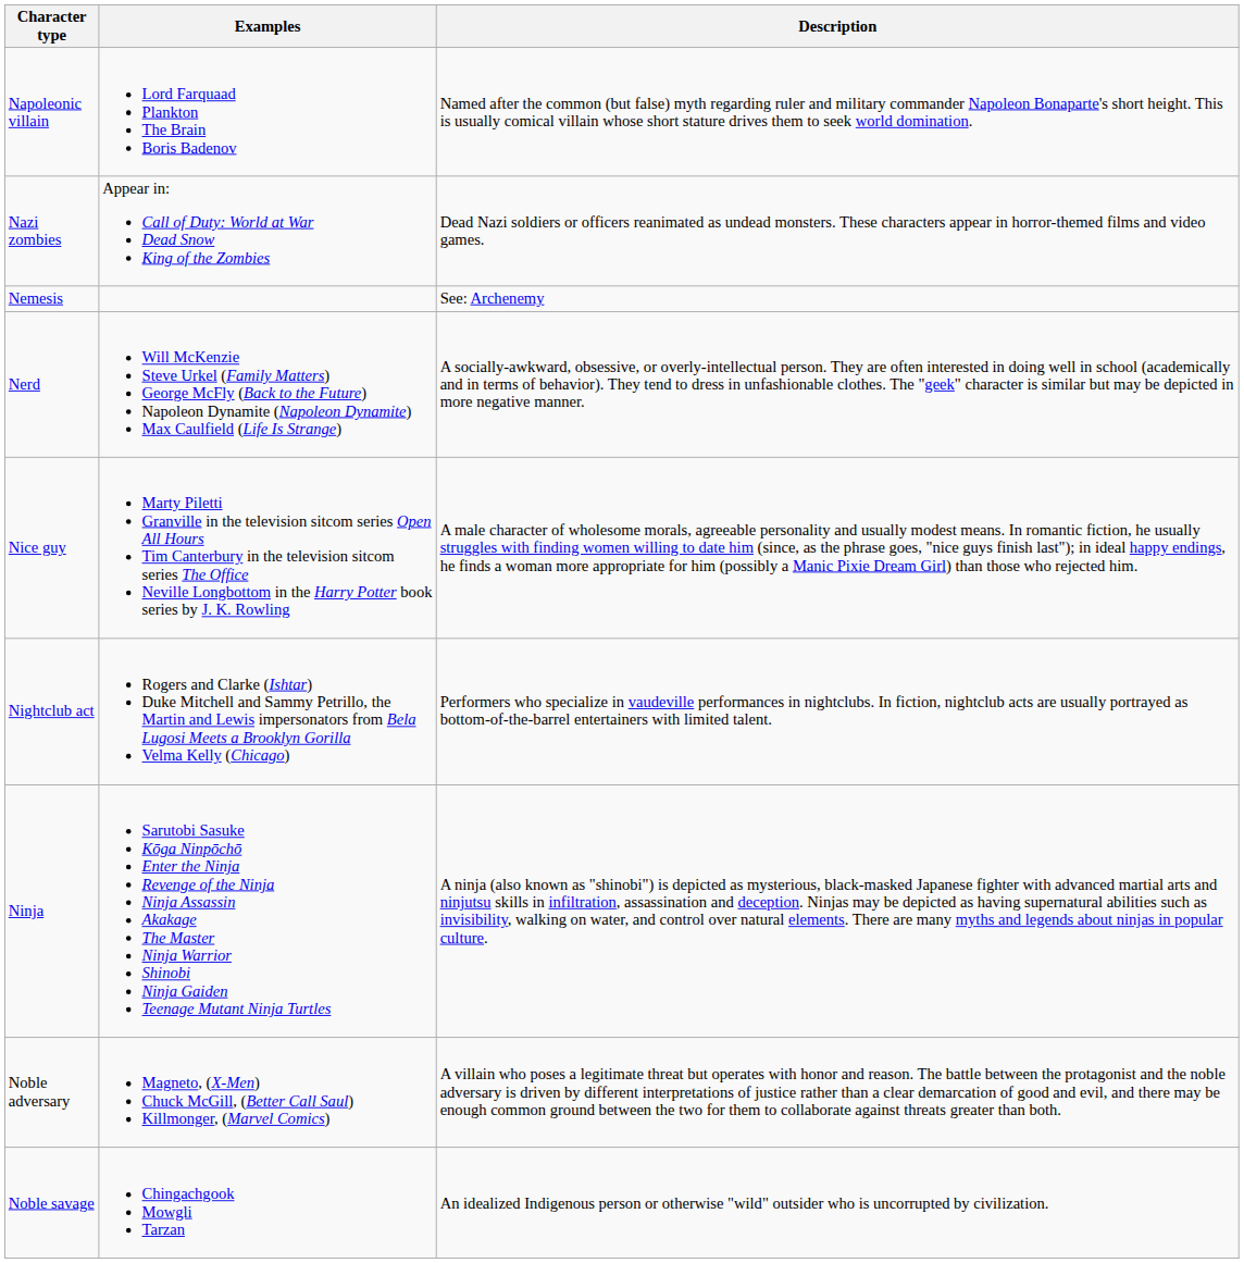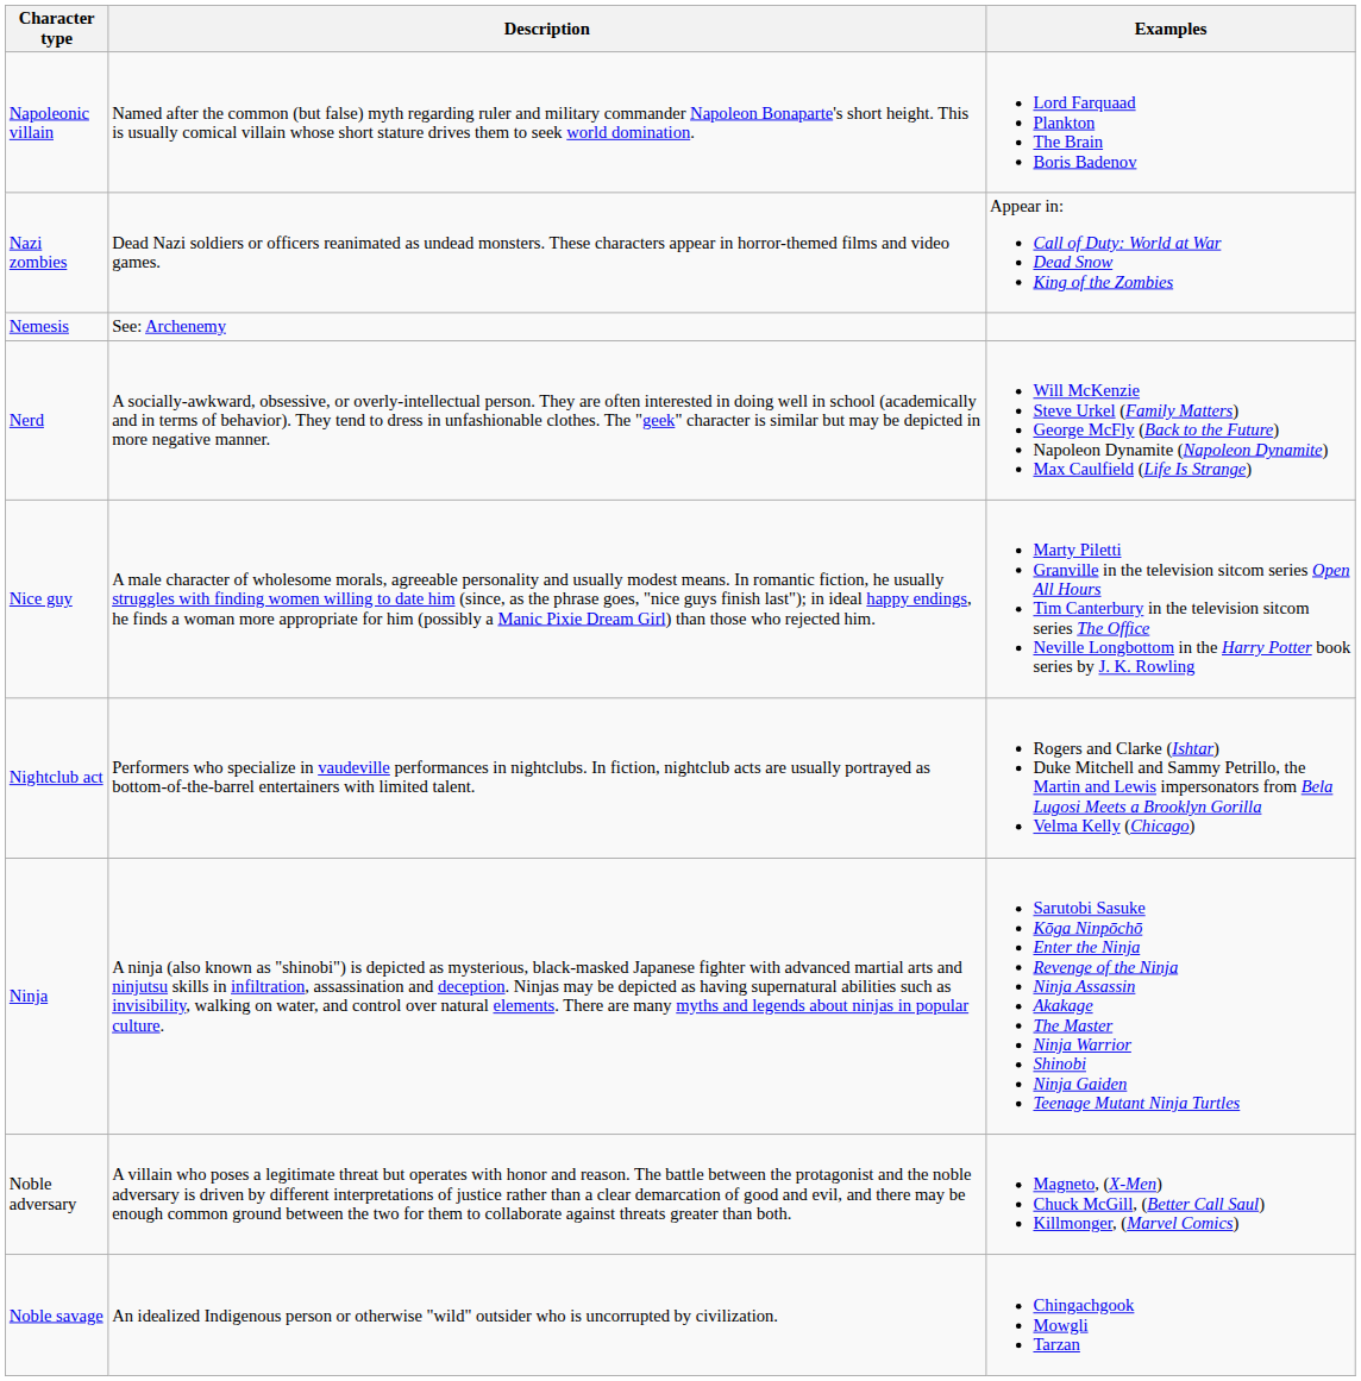columns swapped: Description <-> Examples
